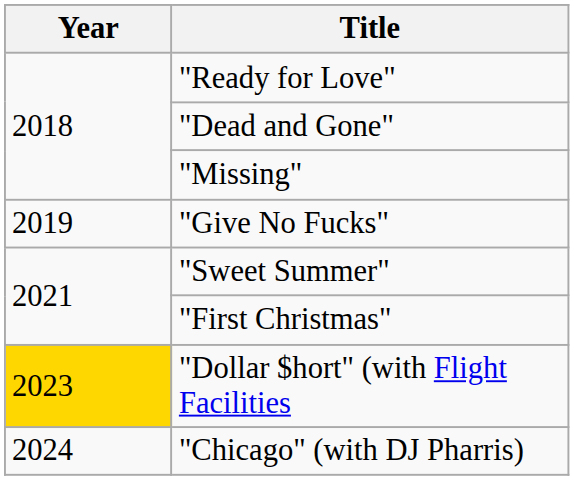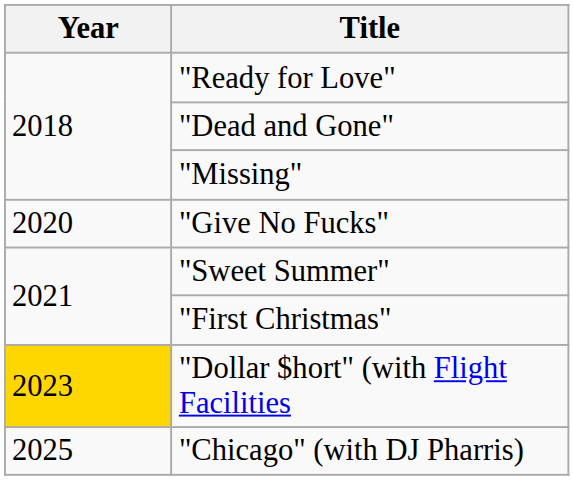"Give No Fucks" | Year: 2019 -> 2020
"Chicago" (with DJ Pharris) | Year: 2024 -> 2025
